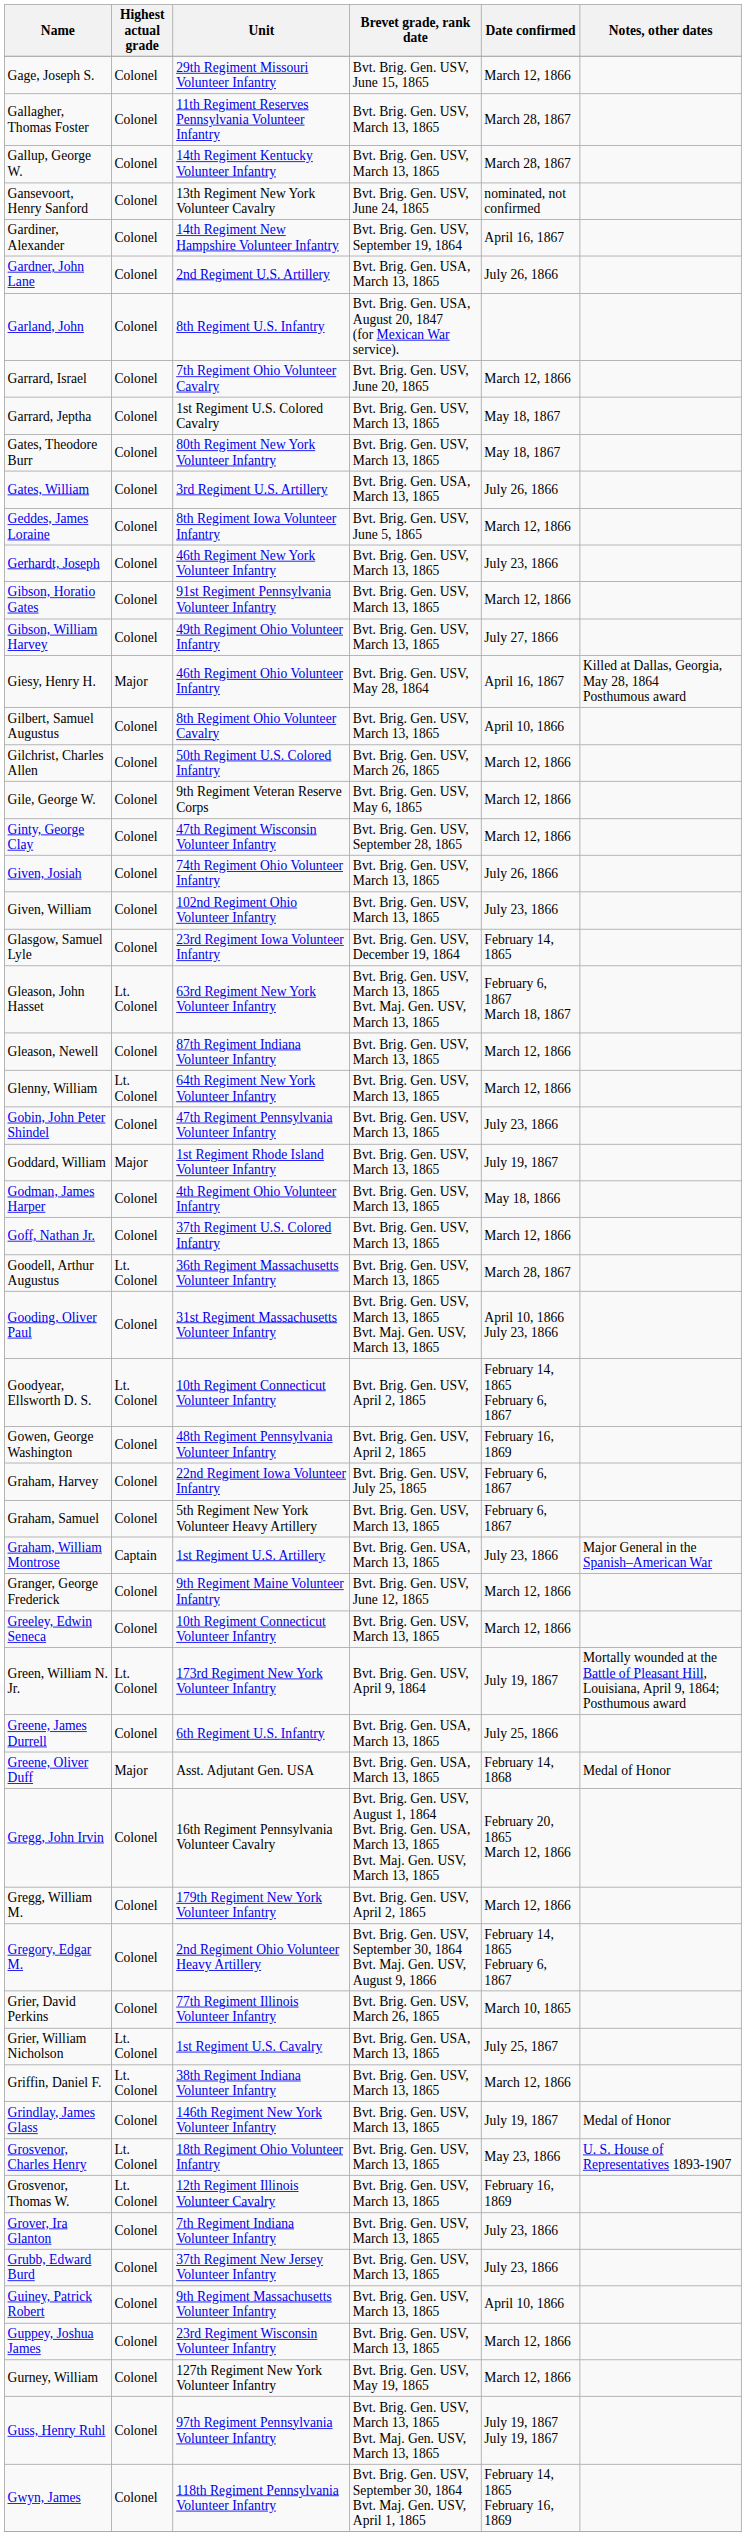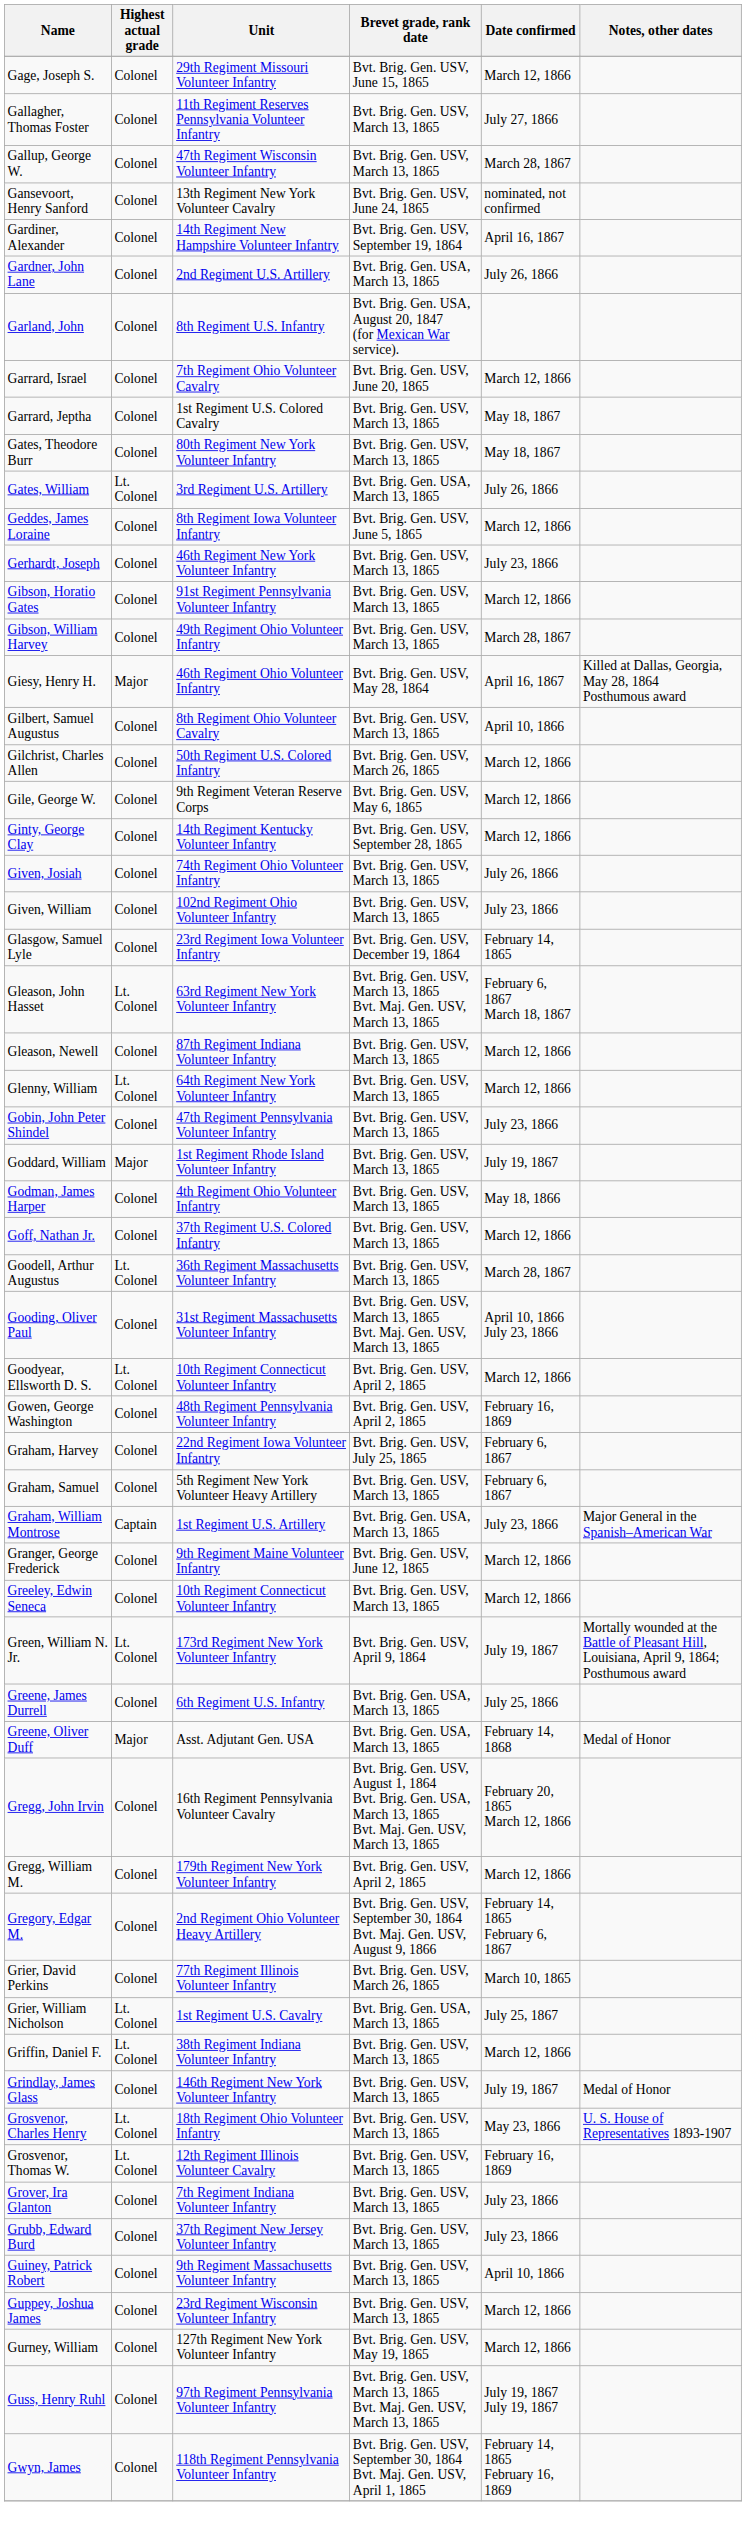Gallagher, Thomas Foster | Date confirmed: March 28, 1867 -> July 27, 1866
Gallup, George W. | Unit: 14th Regiment Kentucky Volunteer Infantry -> 47th Regiment Wisconsin Volunteer Infantry
Gates, William | Highest actual grade: Colonel -> Lt. Colonel
Gibson, William Harvey | Date confirmed: July 27, 1866 -> March 28, 1867
Ginty, George Clay | Unit: 47th Regiment Wisconsin Volunteer Infantry -> 14th Regiment Kentucky Volunteer Infantry
Goodyear, Ellsworth D. S. | Date confirmed: February 14, 1865 February 6, 1867 -> March 12, 1866
